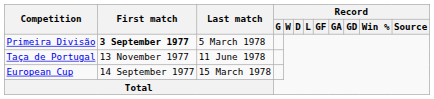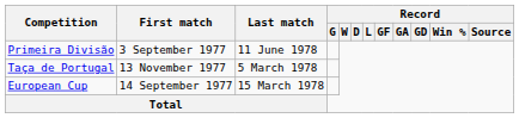Primeira Divisão | First match: bold -> normal
Primeira Divisão | Last match: 5 March 1978 -> 11 June 1978
Taça de Portugal | Last match: 11 June 1978 -> 5 March 1978
